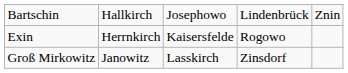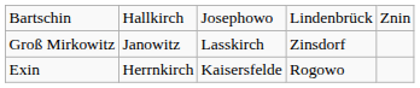rows swapped: Exin <-> Groß Mirkowitz
